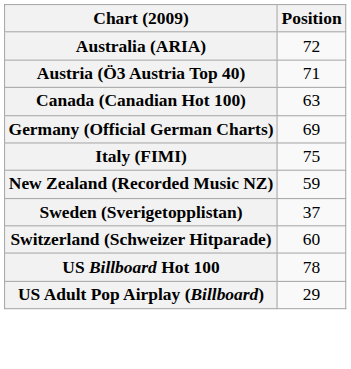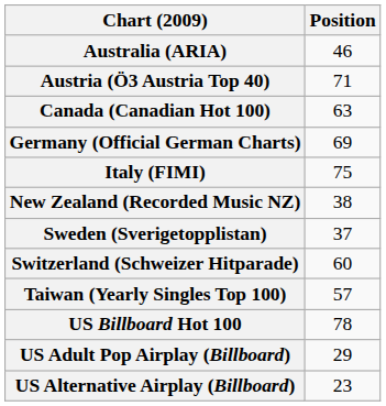Australia (ARIA) | Position: 72 -> 46
New Zealand (Recorded Music NZ) | Position: 59 -> 38
+ row: Taiwan (Yearly Singles Top 100) | 57
+ row: US Alternative Airplay (Billboard) | 23
